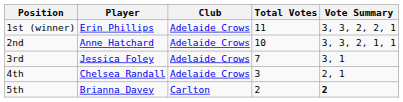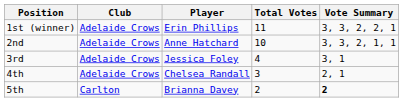columns swapped: Player <-> Club
3rd | Total Votes: 7 -> 4
